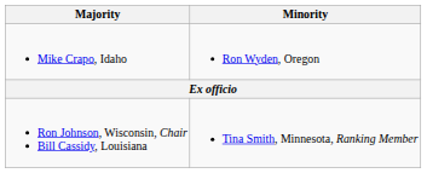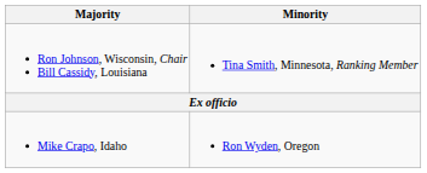rows swapped: Ron Johnson, Wisconsin, Chair Bill Cassidy, Louisiana <-> Mike Crapo, Idaho
